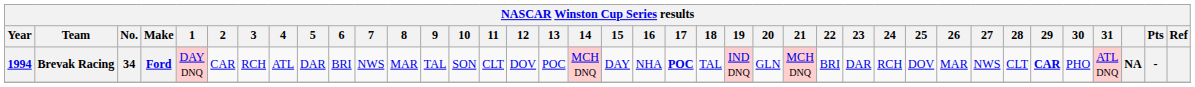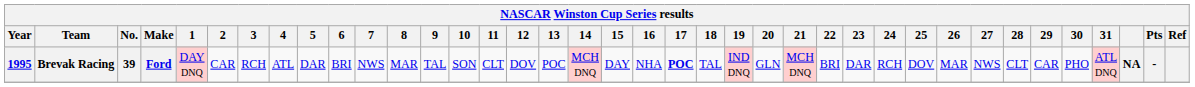Brevak Racing | Year: 1994 -> 1995
Brevak Racing | No.: 34 -> 39
Brevak Racing | 29: bold -> normal
